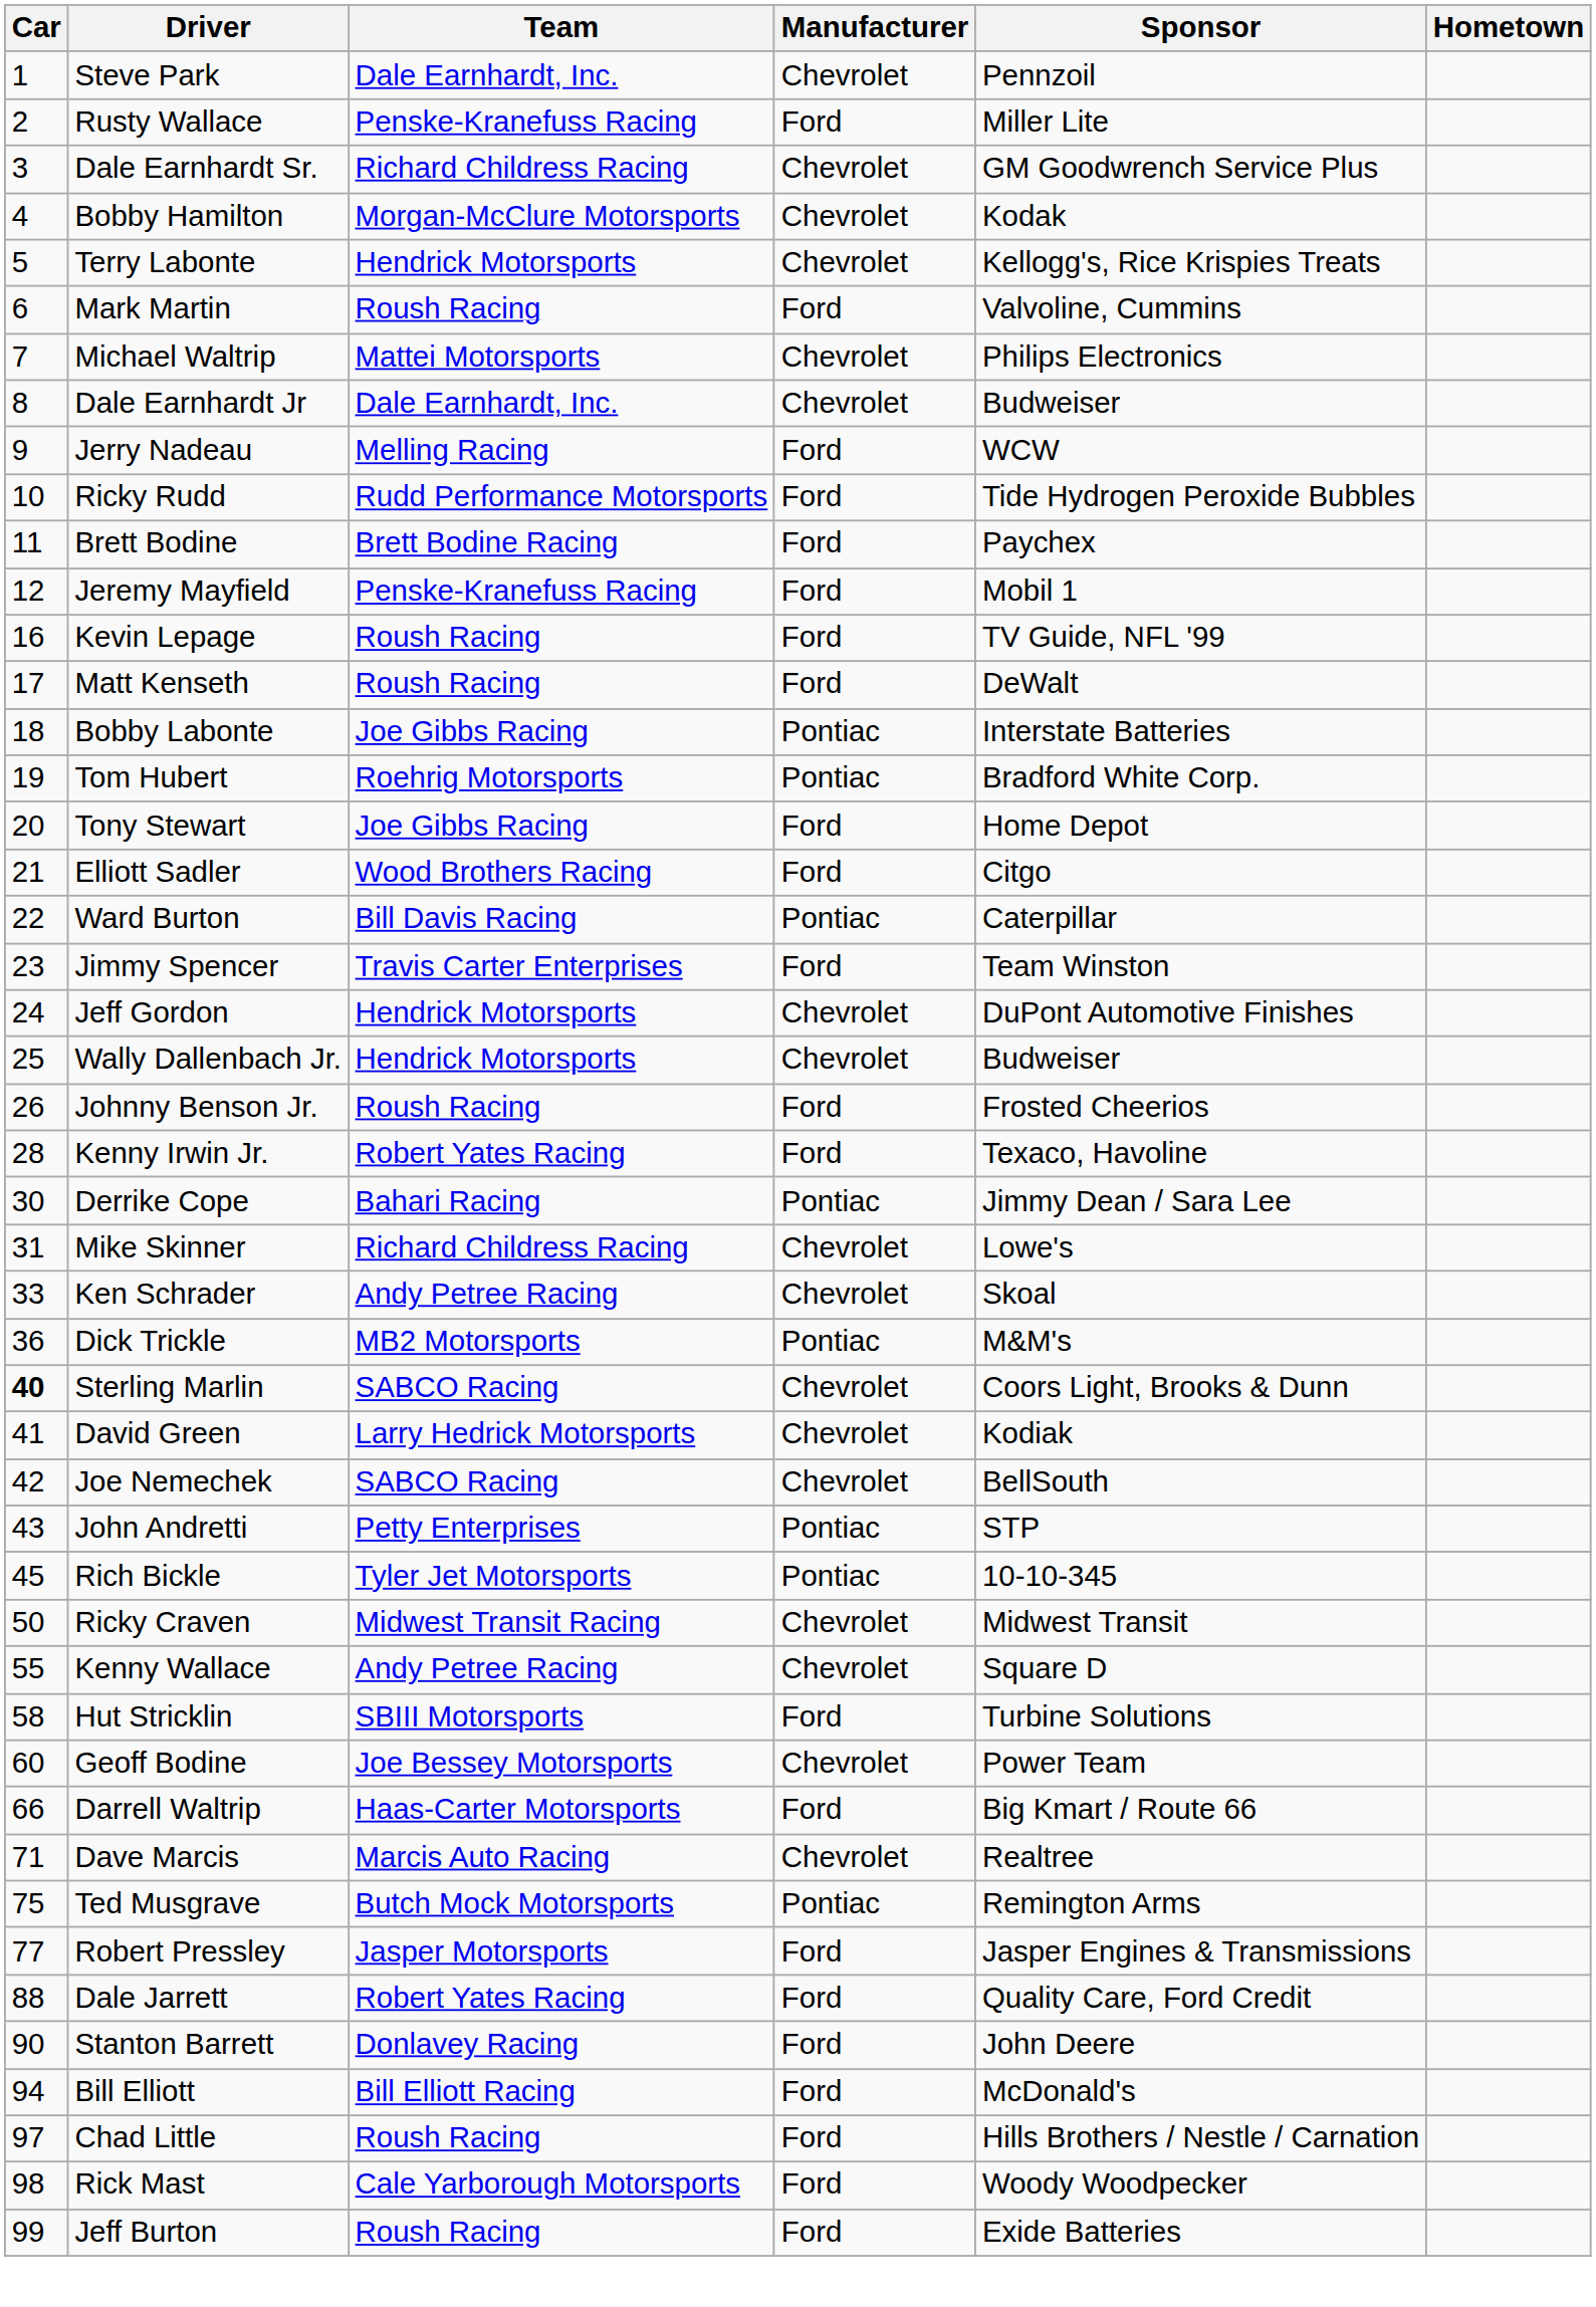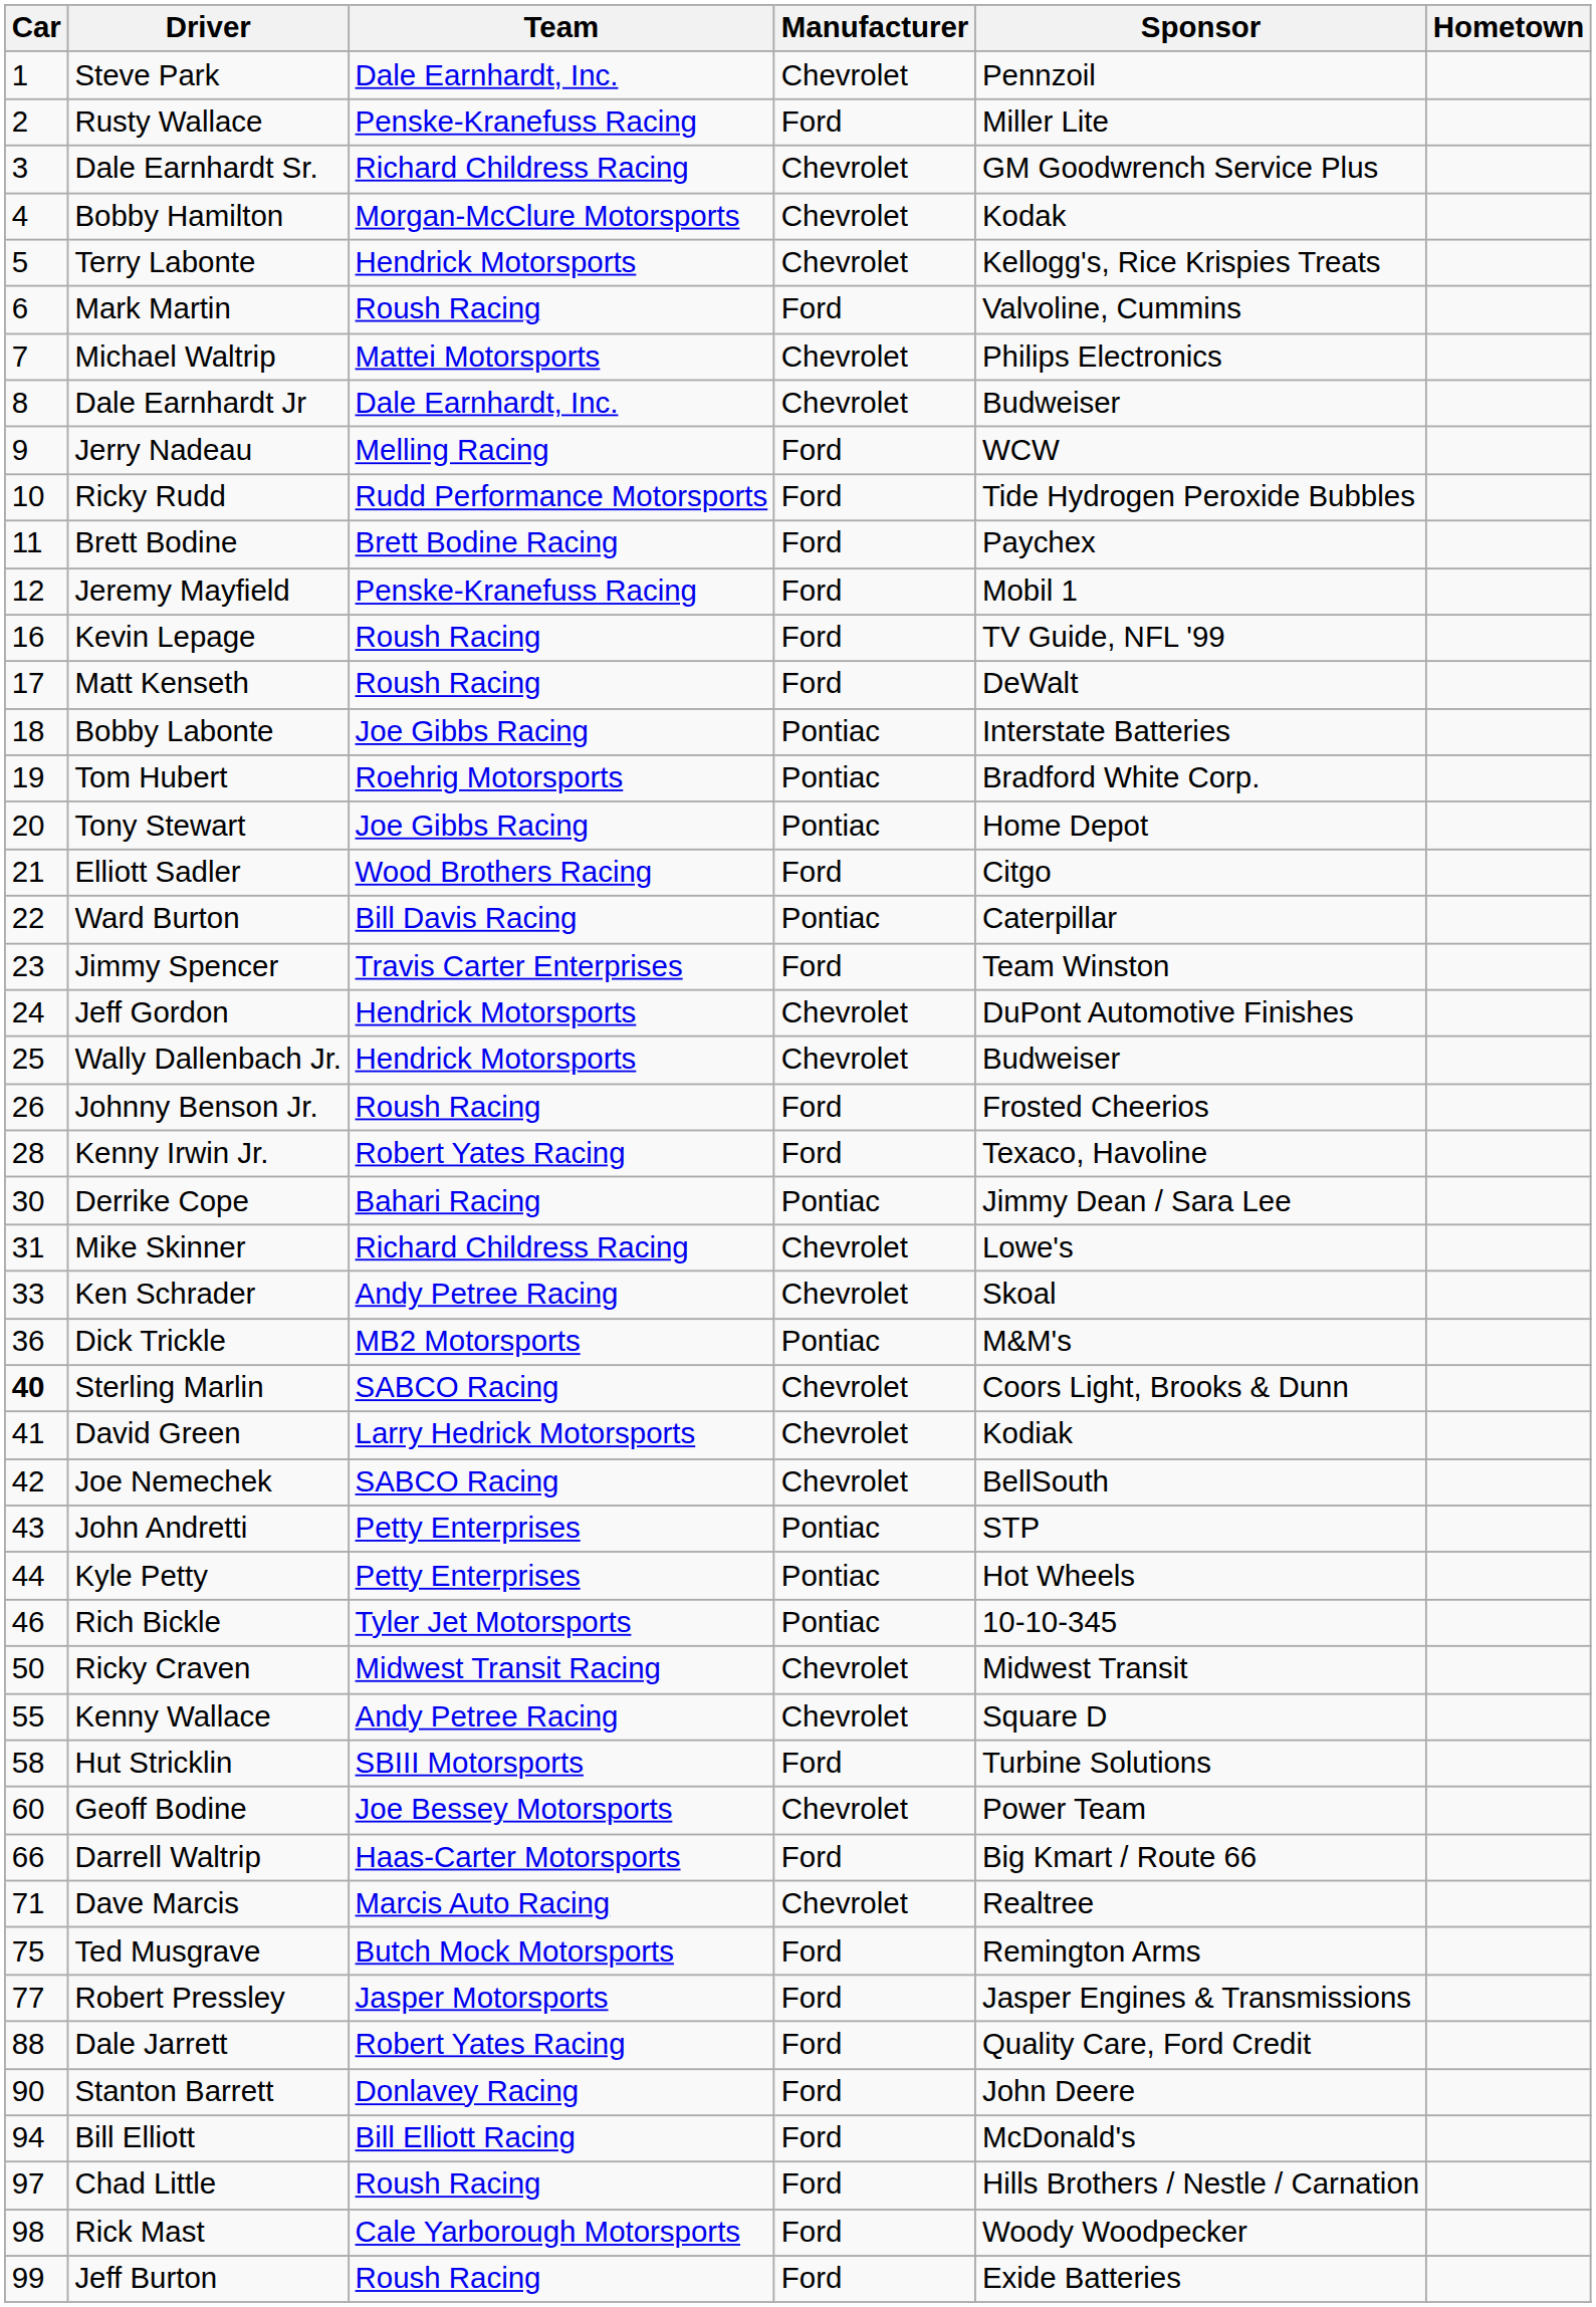Tony Stewart | Manufacturer: Ford -> Pontiac
+ row: 44 | Kyle Petty | Petty Enterprises | Pontiac | Hot Wheels
Rich Bickle | Car: 45 -> 46
Ted Musgrave | Manufacturer: Pontiac -> Ford
